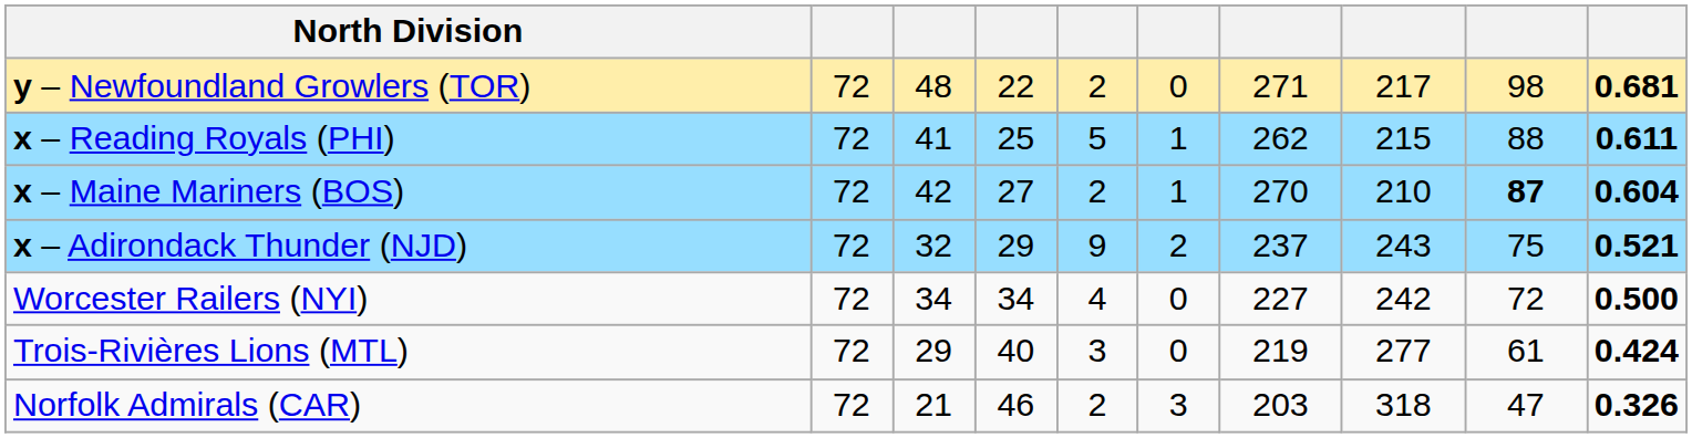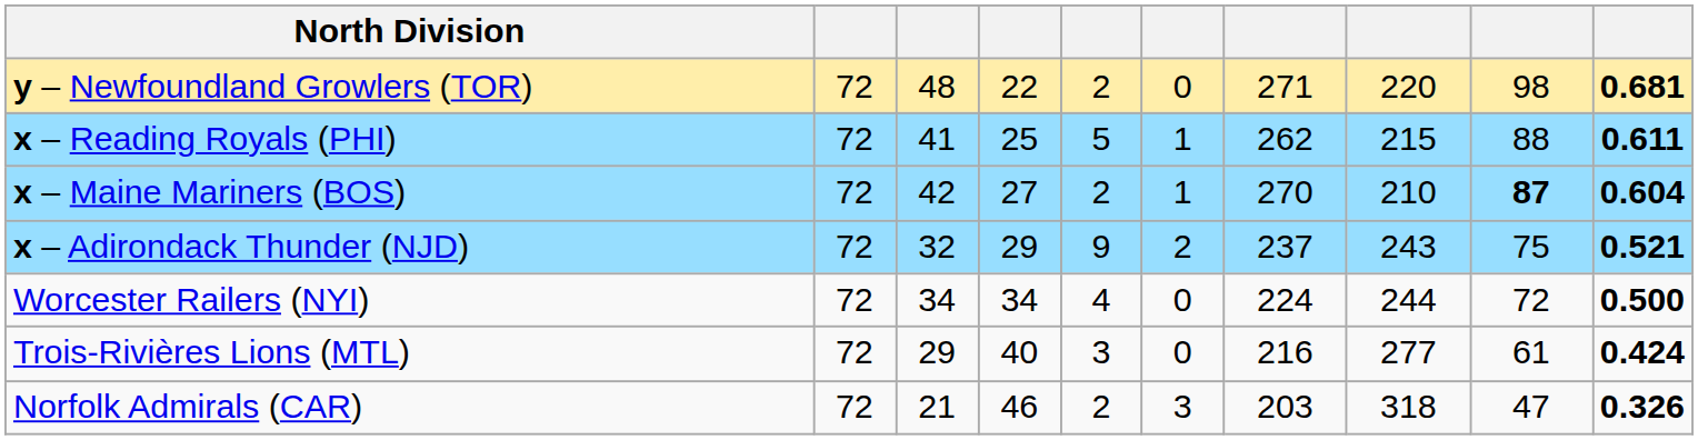y – Newfoundland Growlers (TOR) | column 8: 217 -> 220
Worcester Railers (NYI) | column 7: 227 -> 224
Worcester Railers (NYI) | column 8: 242 -> 244
Trois-Rivières Lions (MTL) | column 7: 219 -> 216
